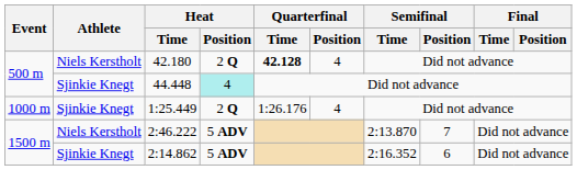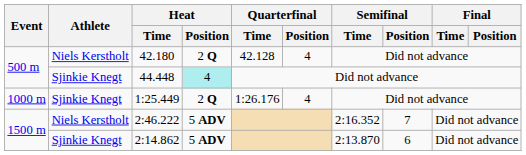42.180 | Quarterfinal / Time: bold -> normal
2:46.222 | Semifinal / Time: 2:13.870 -> 2:16.352
2:14.862 | Semifinal / Time: 2:16.352 -> 2:13.870
